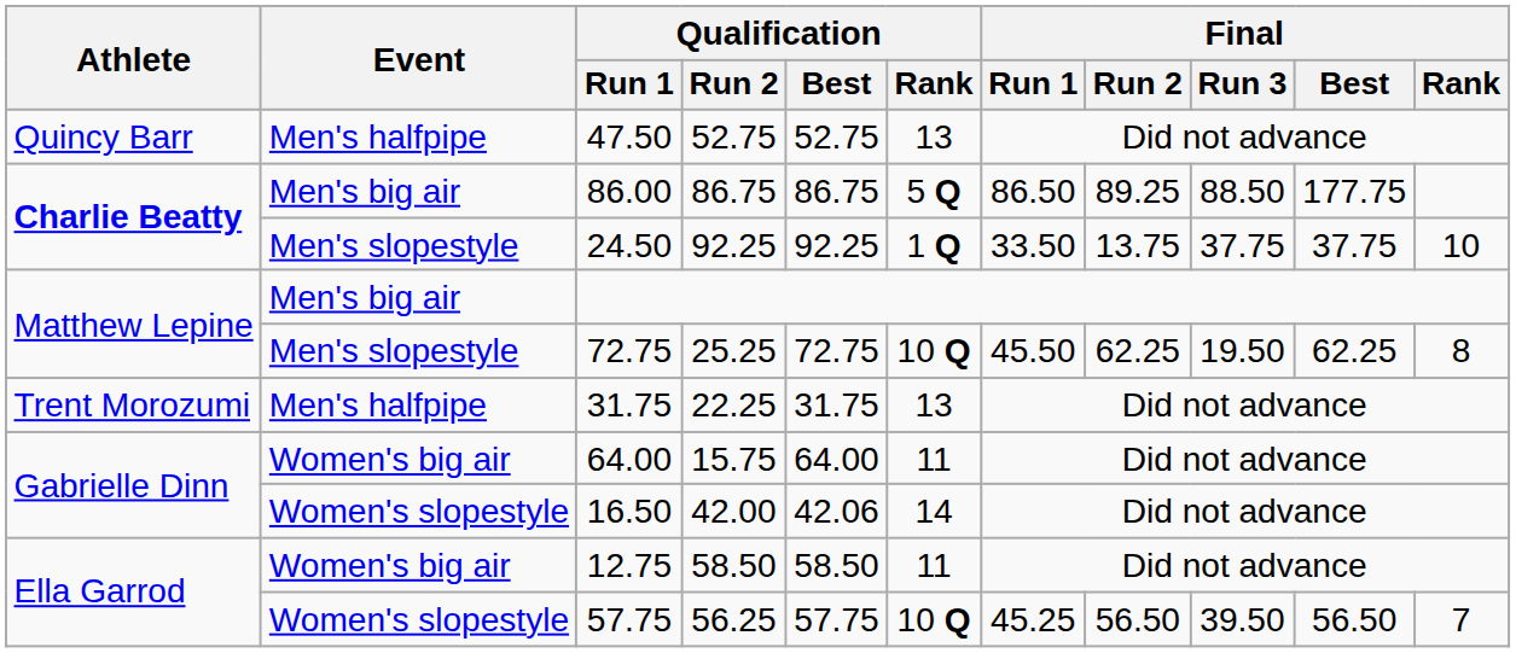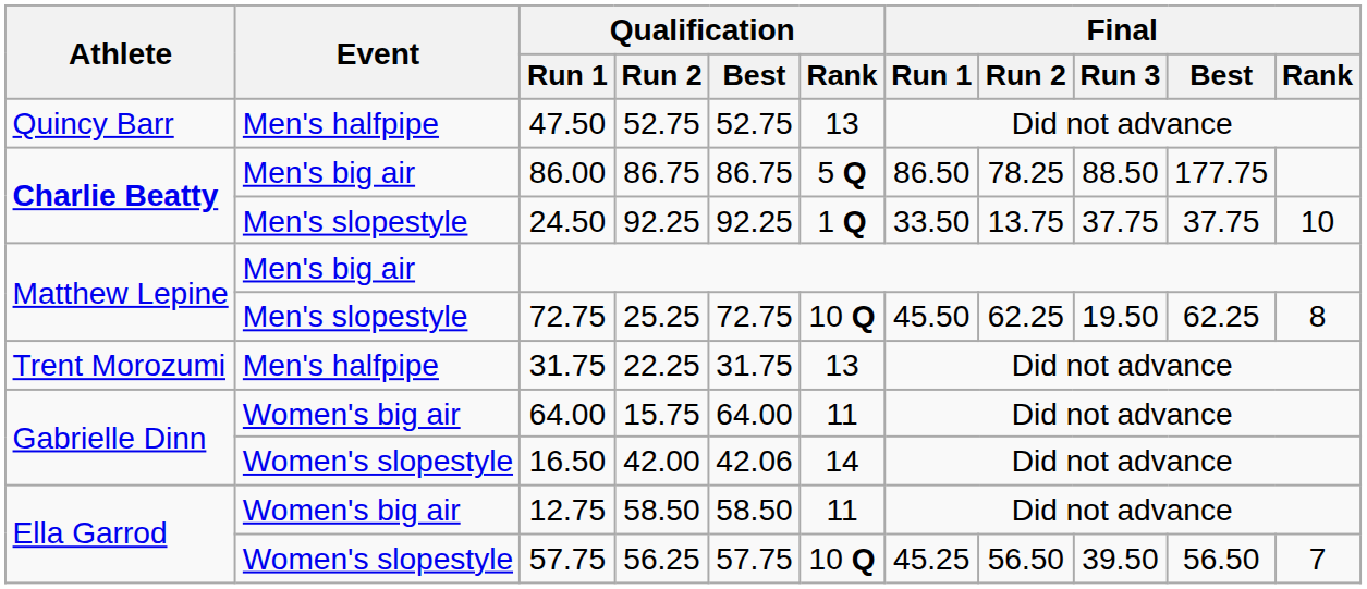86.00 | Final / Run 2: 89.25 -> 78.25
